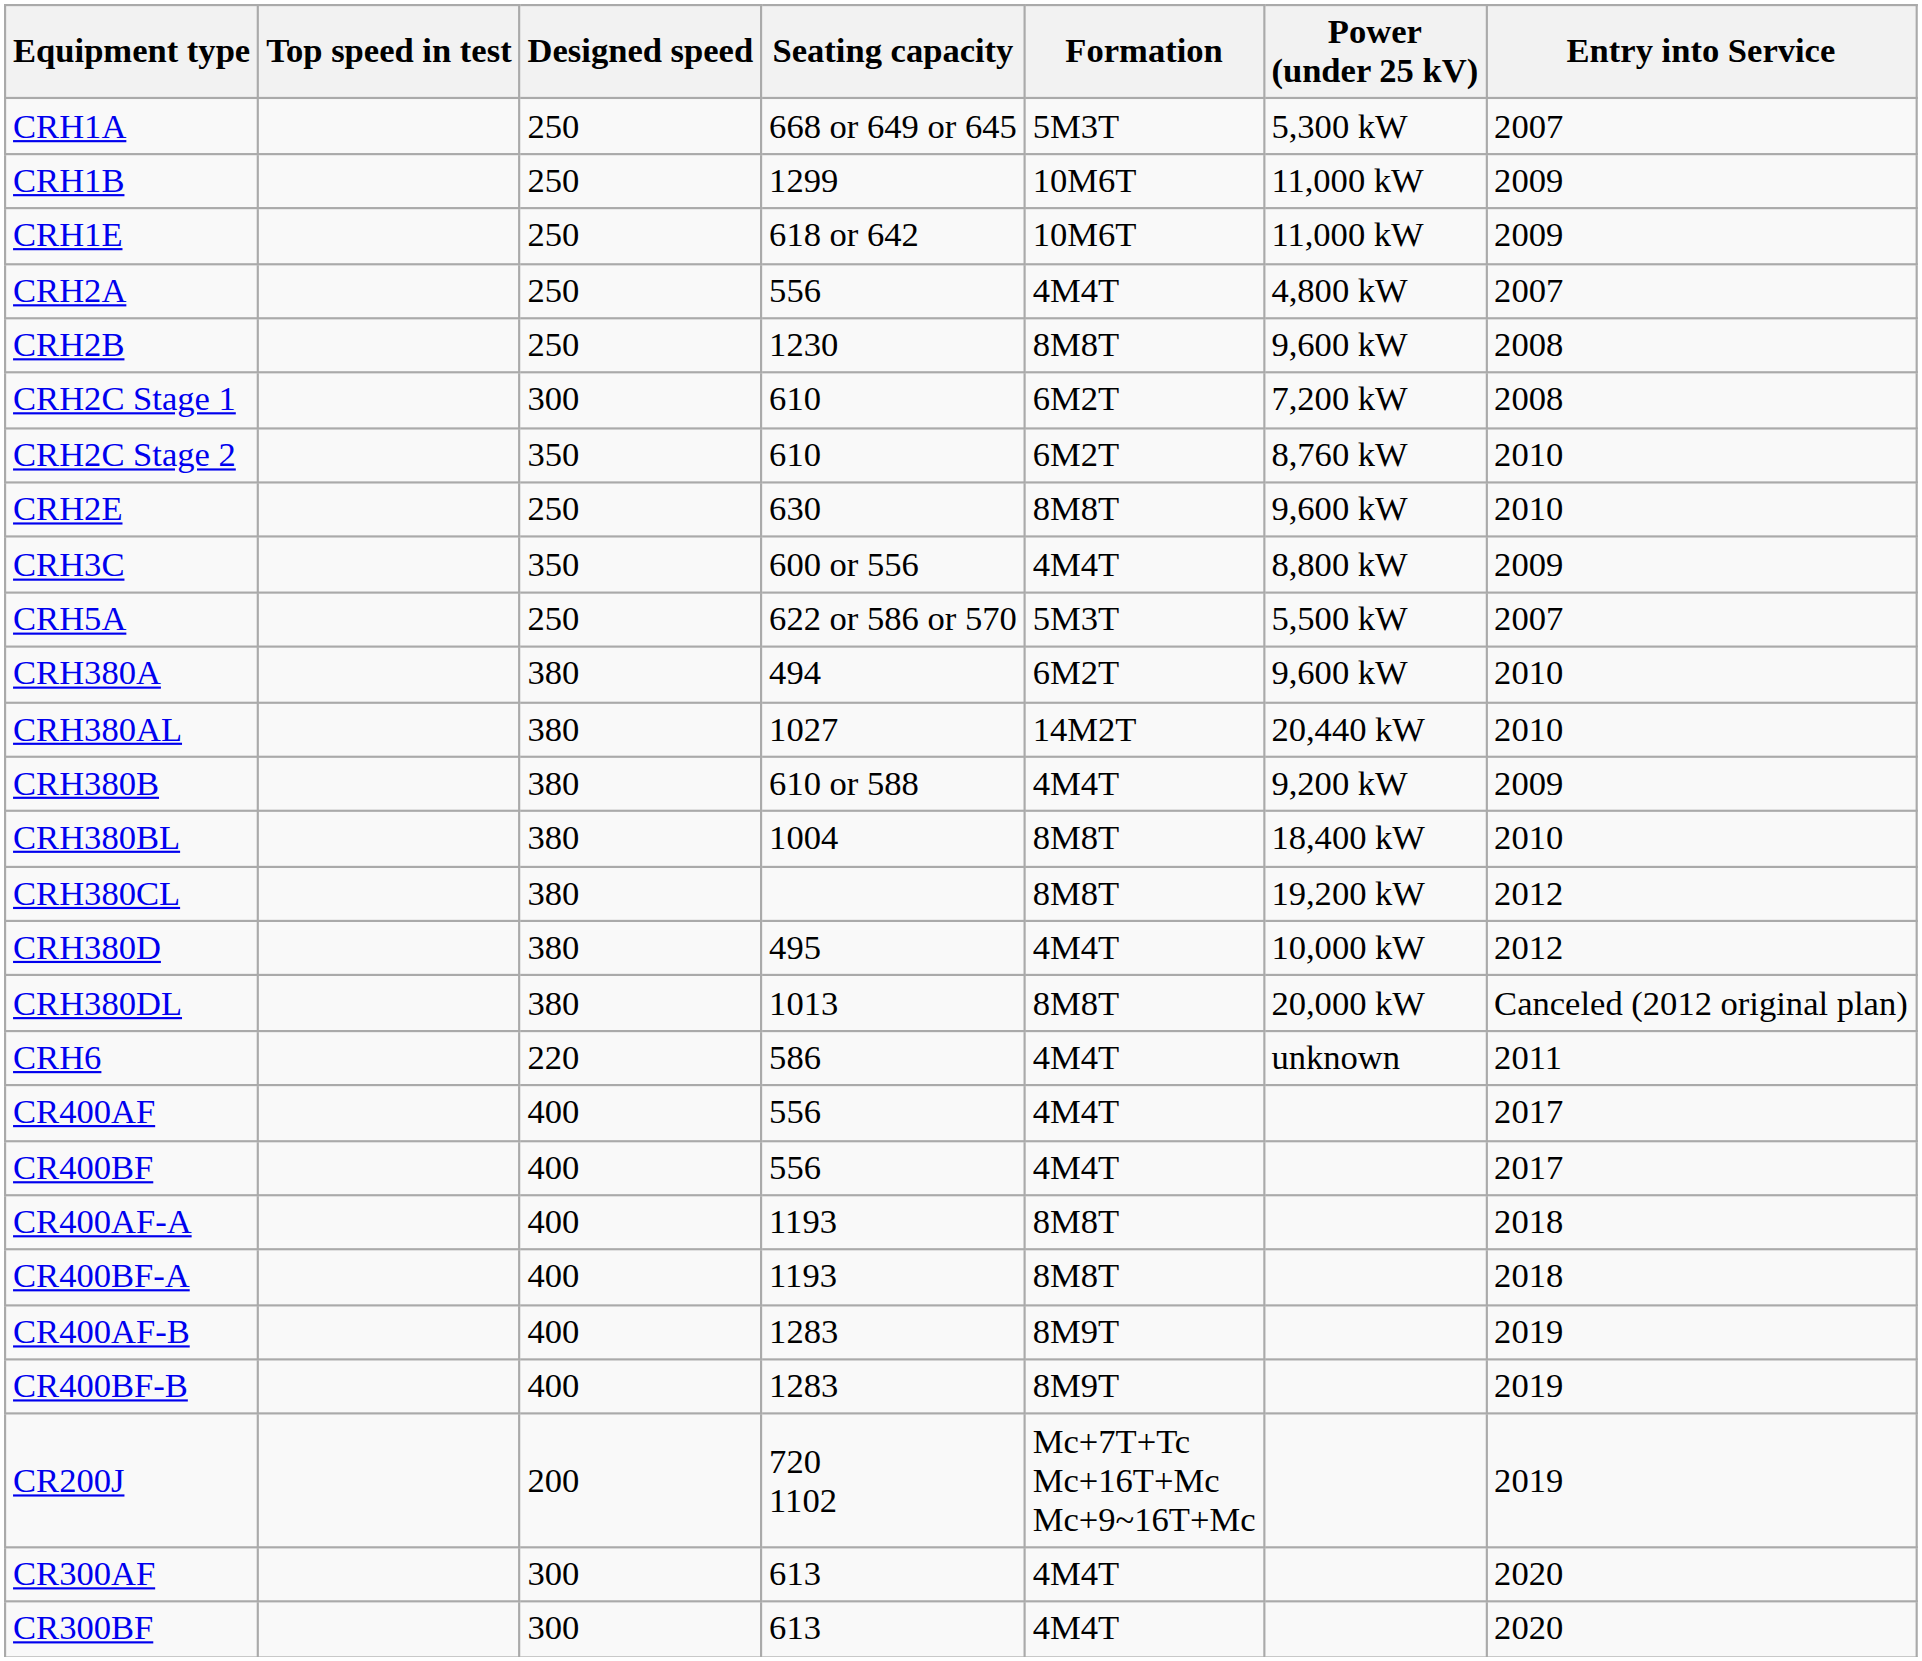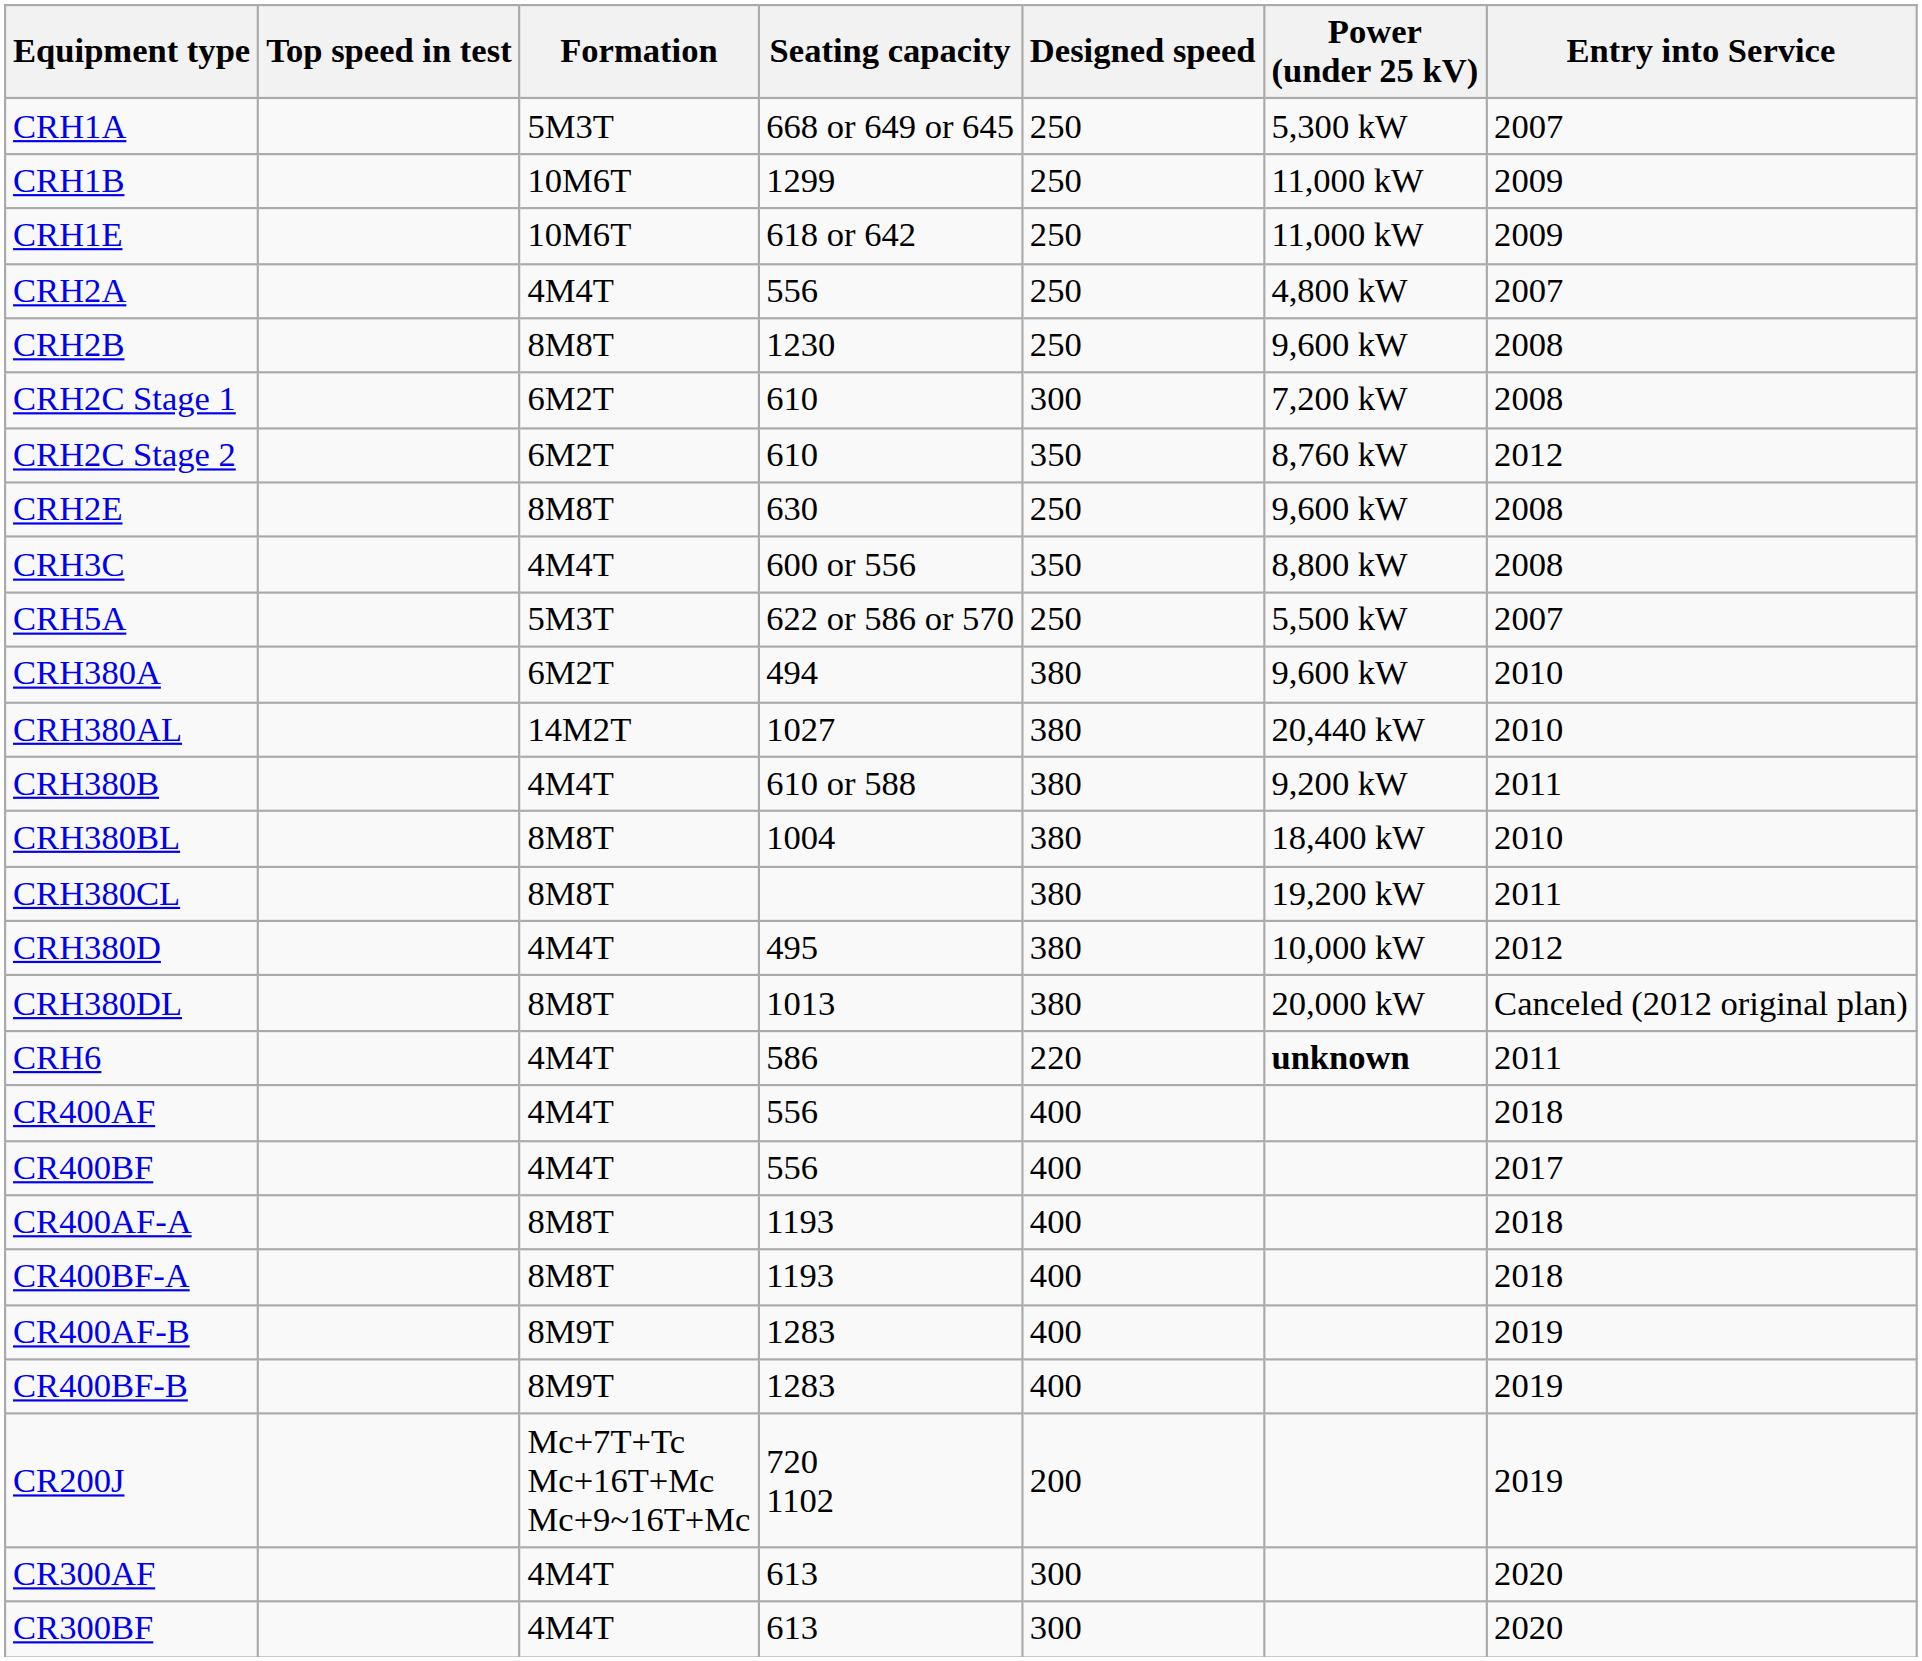columns swapped: Designed speed <-> Formation
CRH2C Stage 2 | Entry into Service: 2010 -> 2012
CRH2E | Entry into Service: 2010 -> 2008
CRH3C | Entry into Service: 2009 -> 2008
CRH380B | Entry into Service: 2009 -> 2011
CRH380CL | Entry into Service: 2012 -> 2011
CRH6 | Power (under 25 kV): normal -> bold
CR400AF | Entry into Service: 2017 -> 2018
